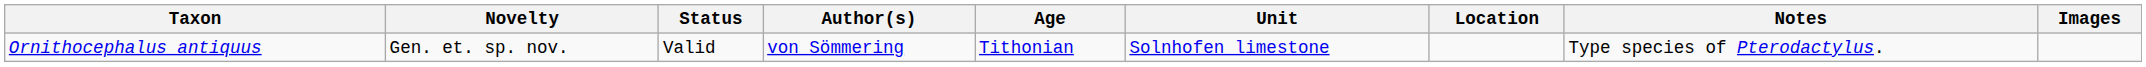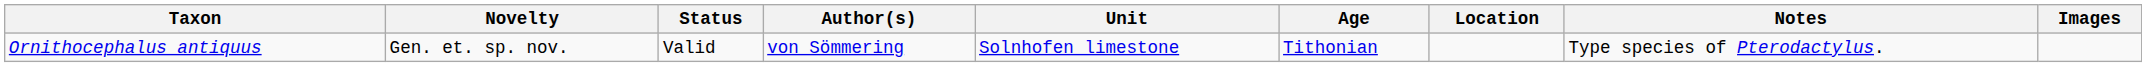columns swapped: Age <-> Unit
